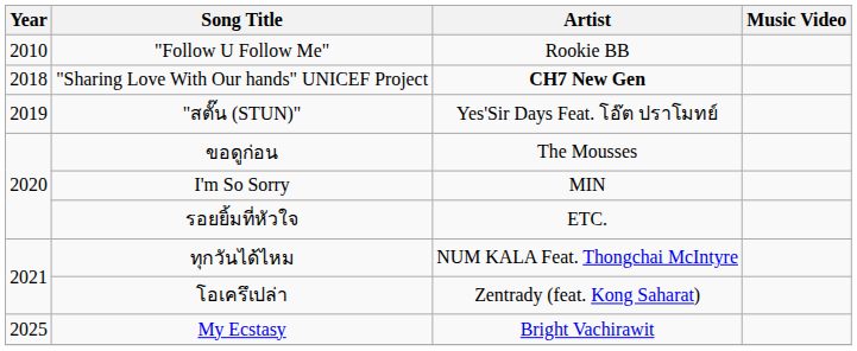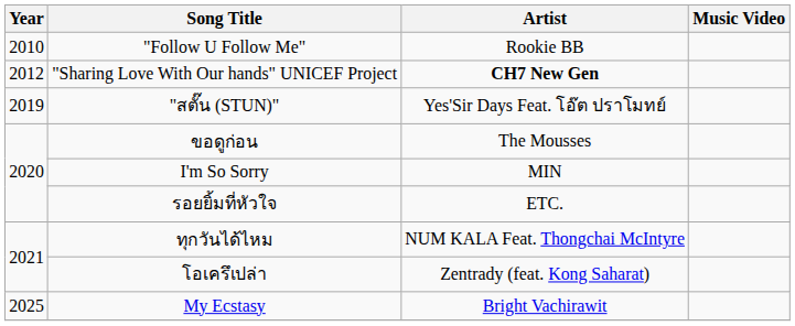"Sharing Love With Our hands" UNICEF Project | Year: 2018 -> 2012
